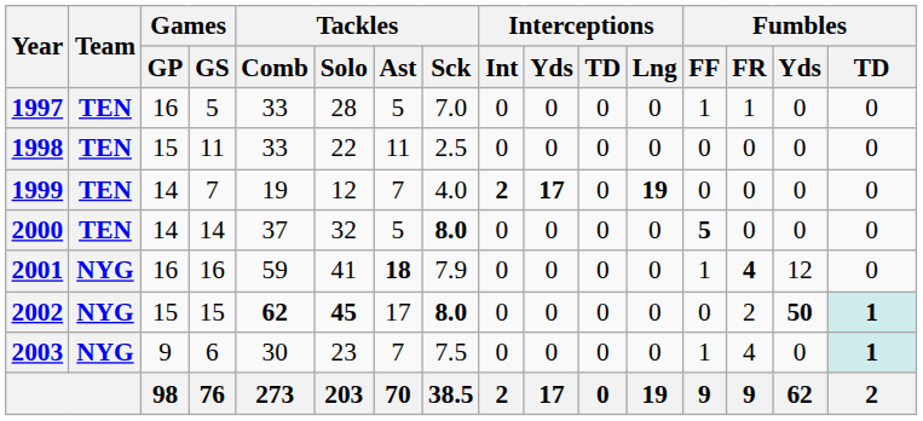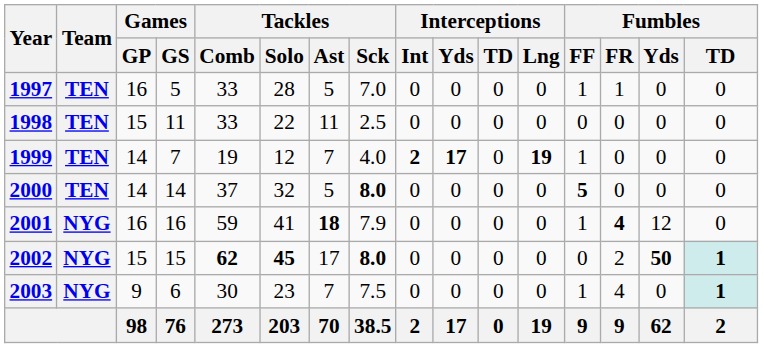1999 | Fumbles / FF: 0 -> 1
